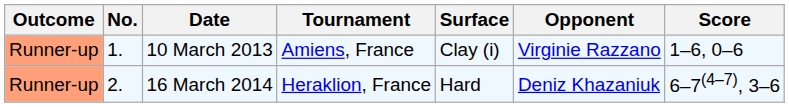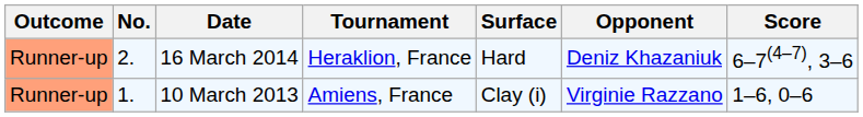rows swapped: 10 March 2013 <-> 16 March 2014
